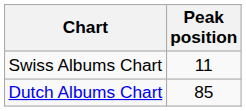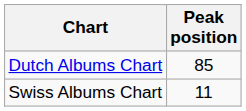rows swapped: Swiss Albums Chart <-> Dutch Albums Chart
